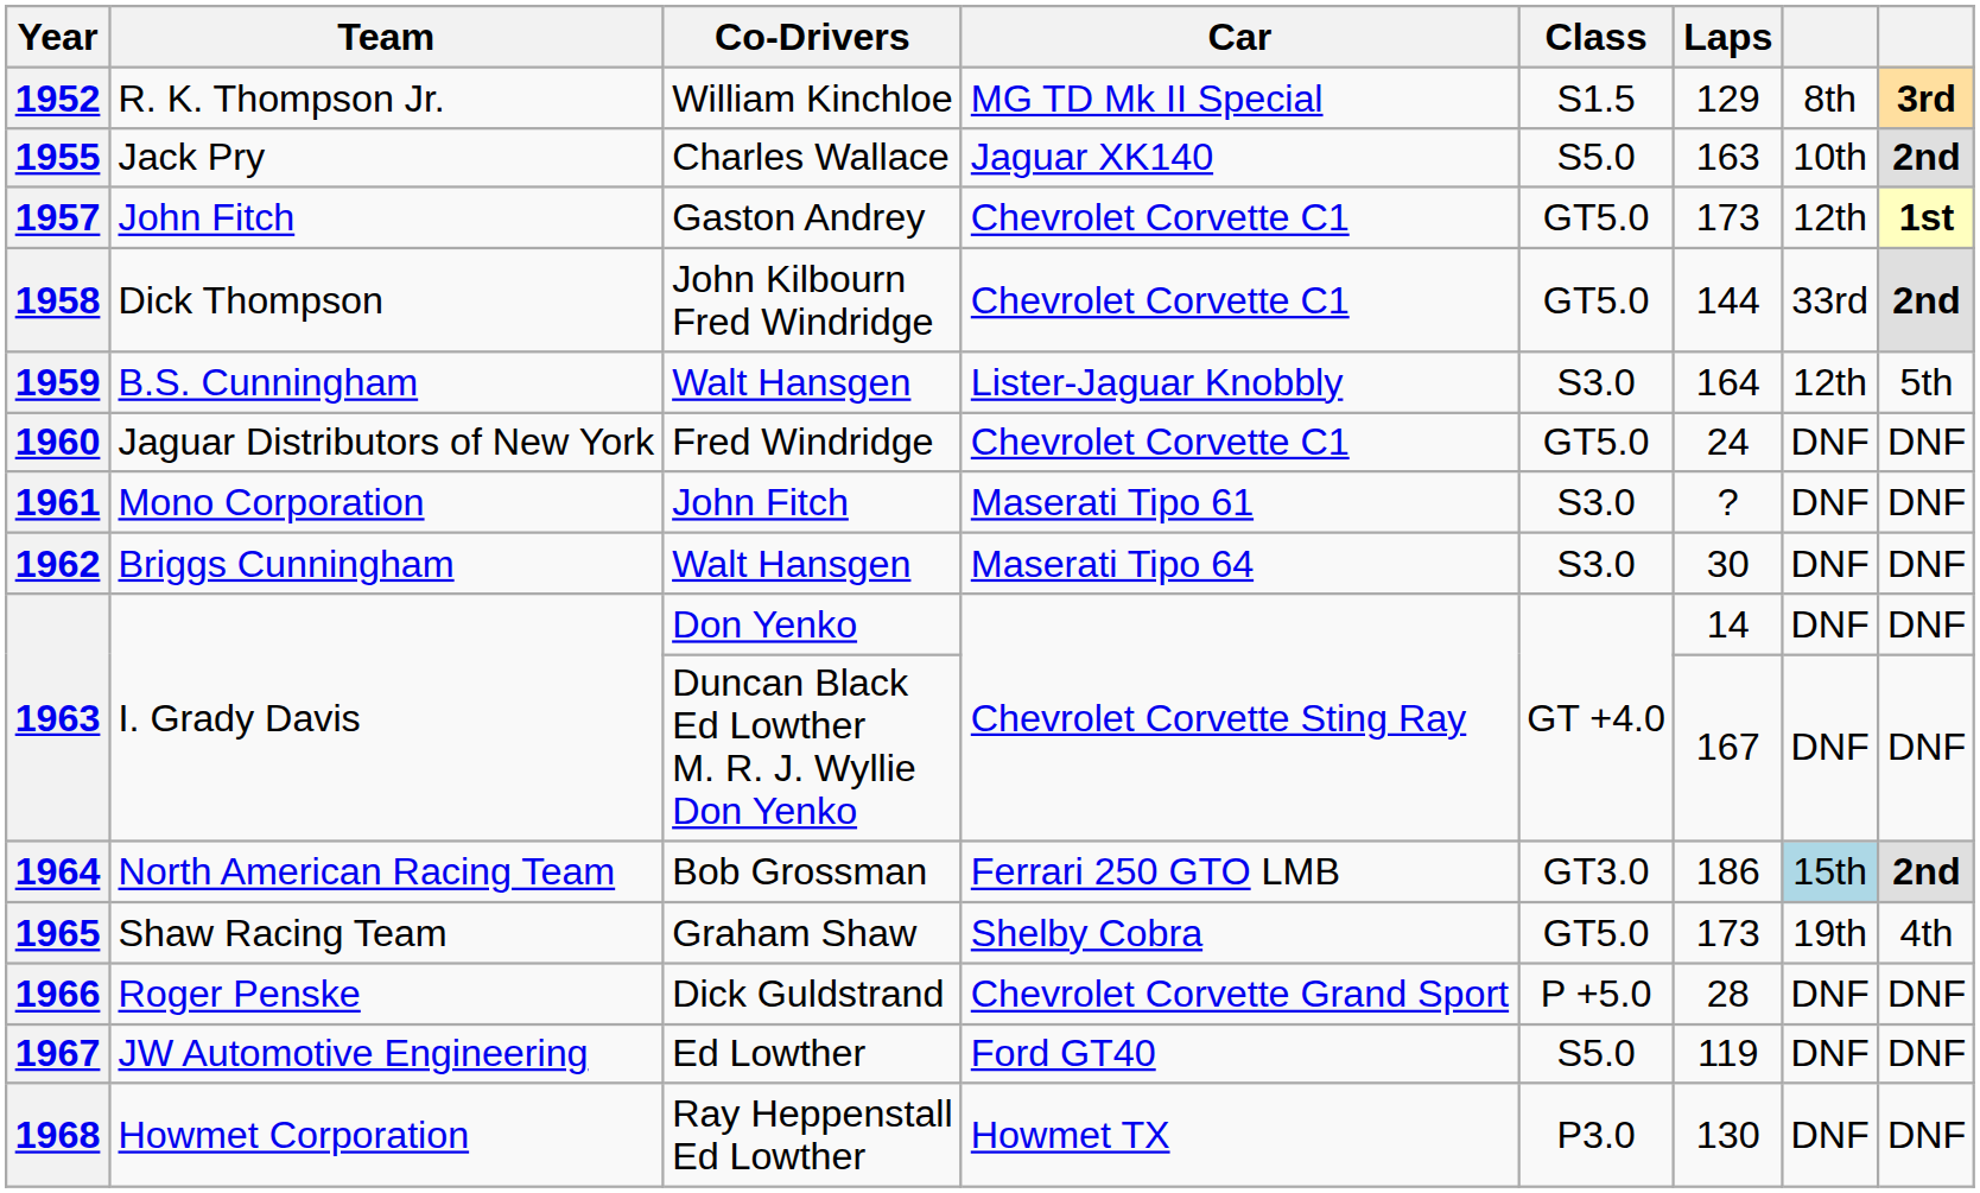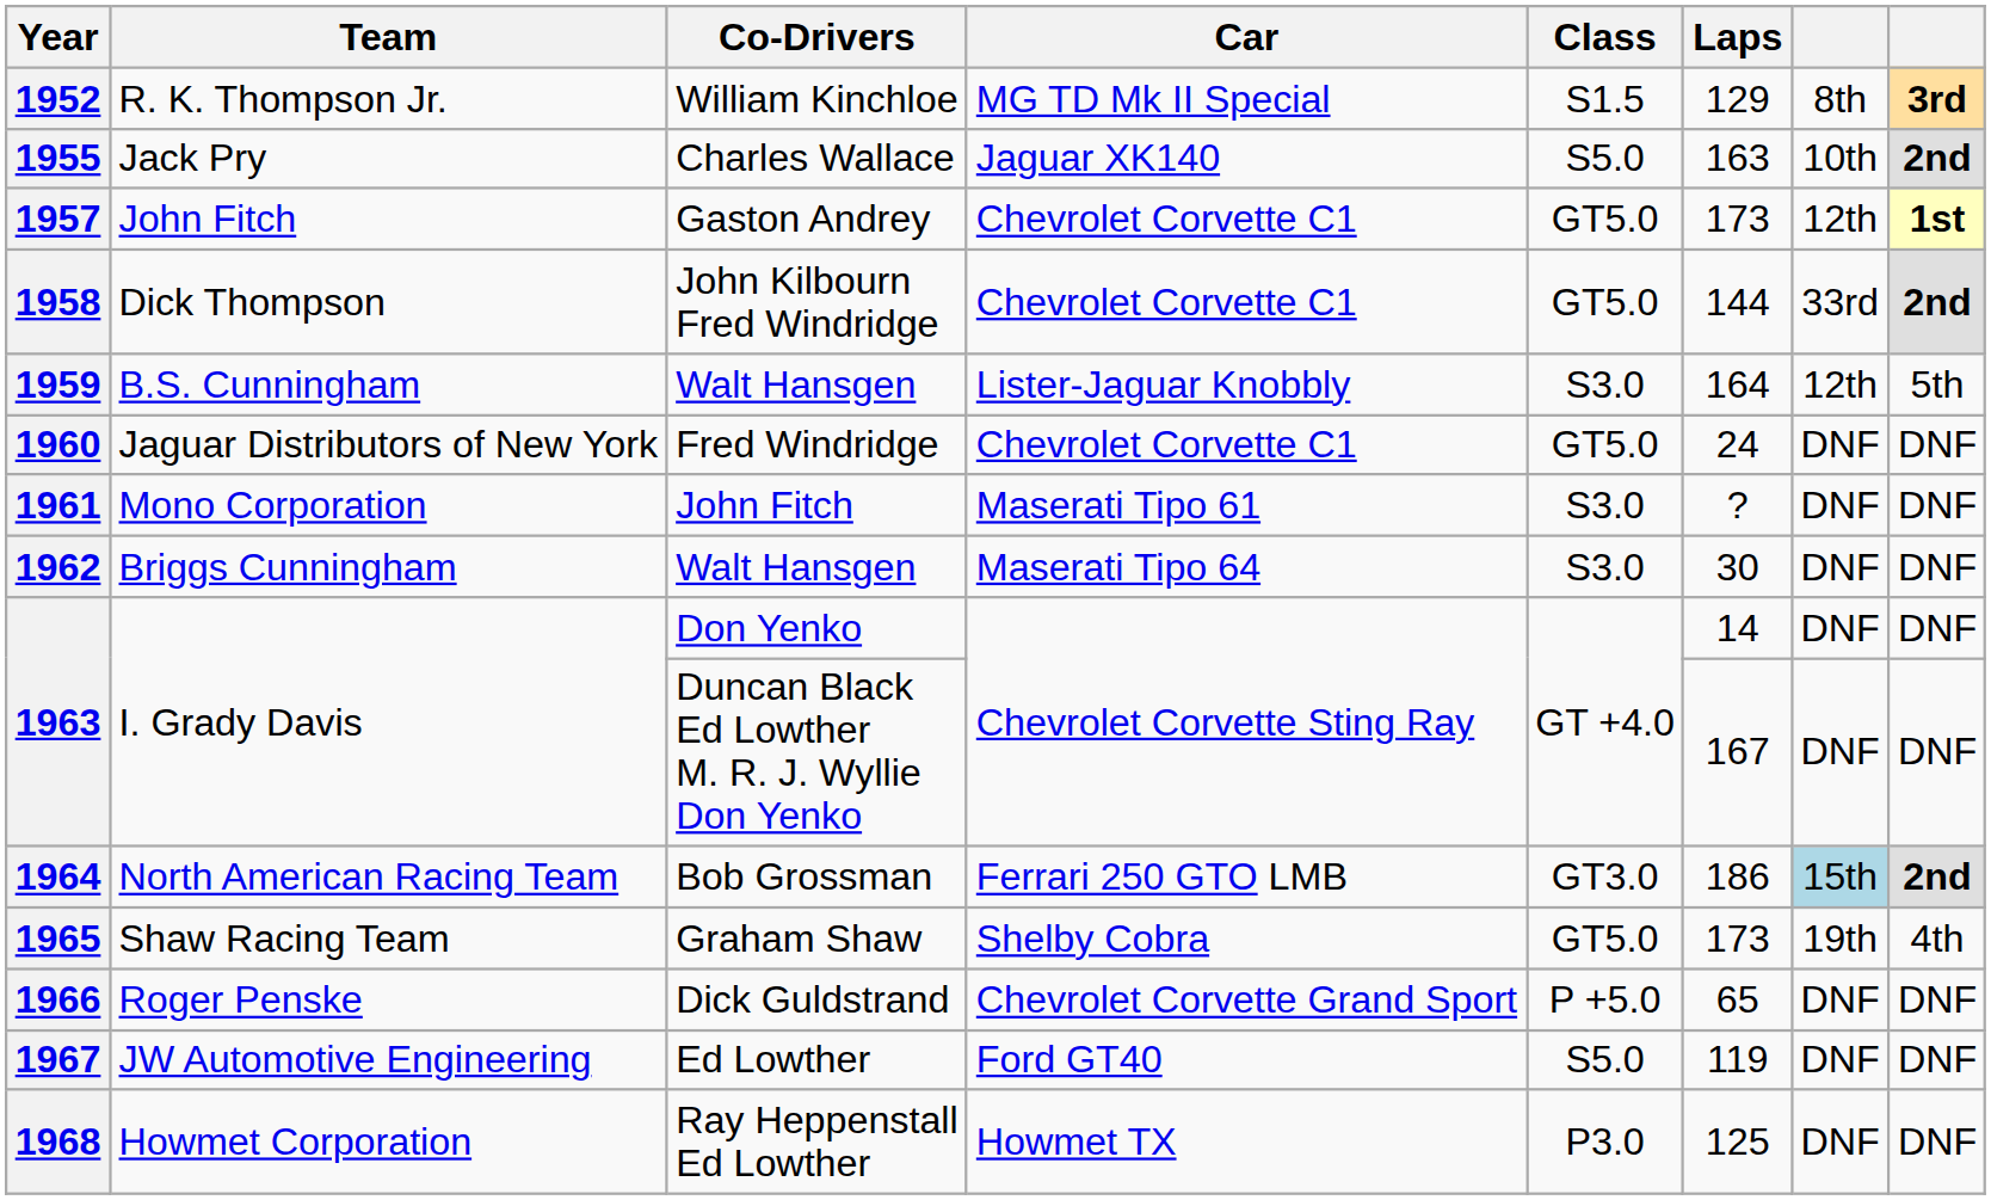1966 | Laps: 28 -> 65
1968 | Laps: 130 -> 125
